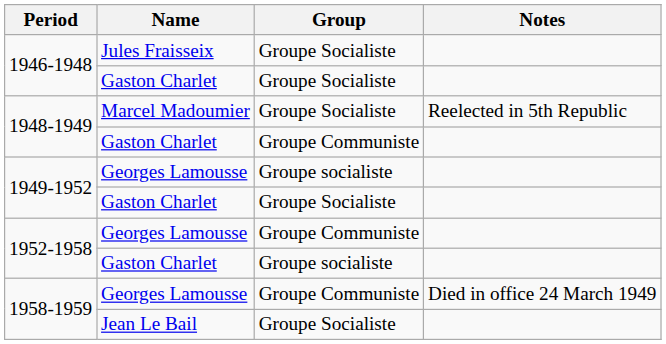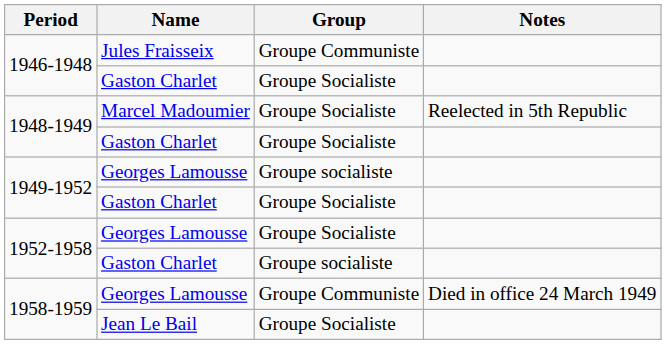1946-1948 / Jules Fraisseix | Group: Groupe Socialiste -> Groupe Communiste
1948-1949 / Gaston Charlet | Group: Groupe Communiste -> Groupe Socialiste
1952-1958 / Georges Lamousse | Group: Groupe Communiste -> Groupe Socialiste
